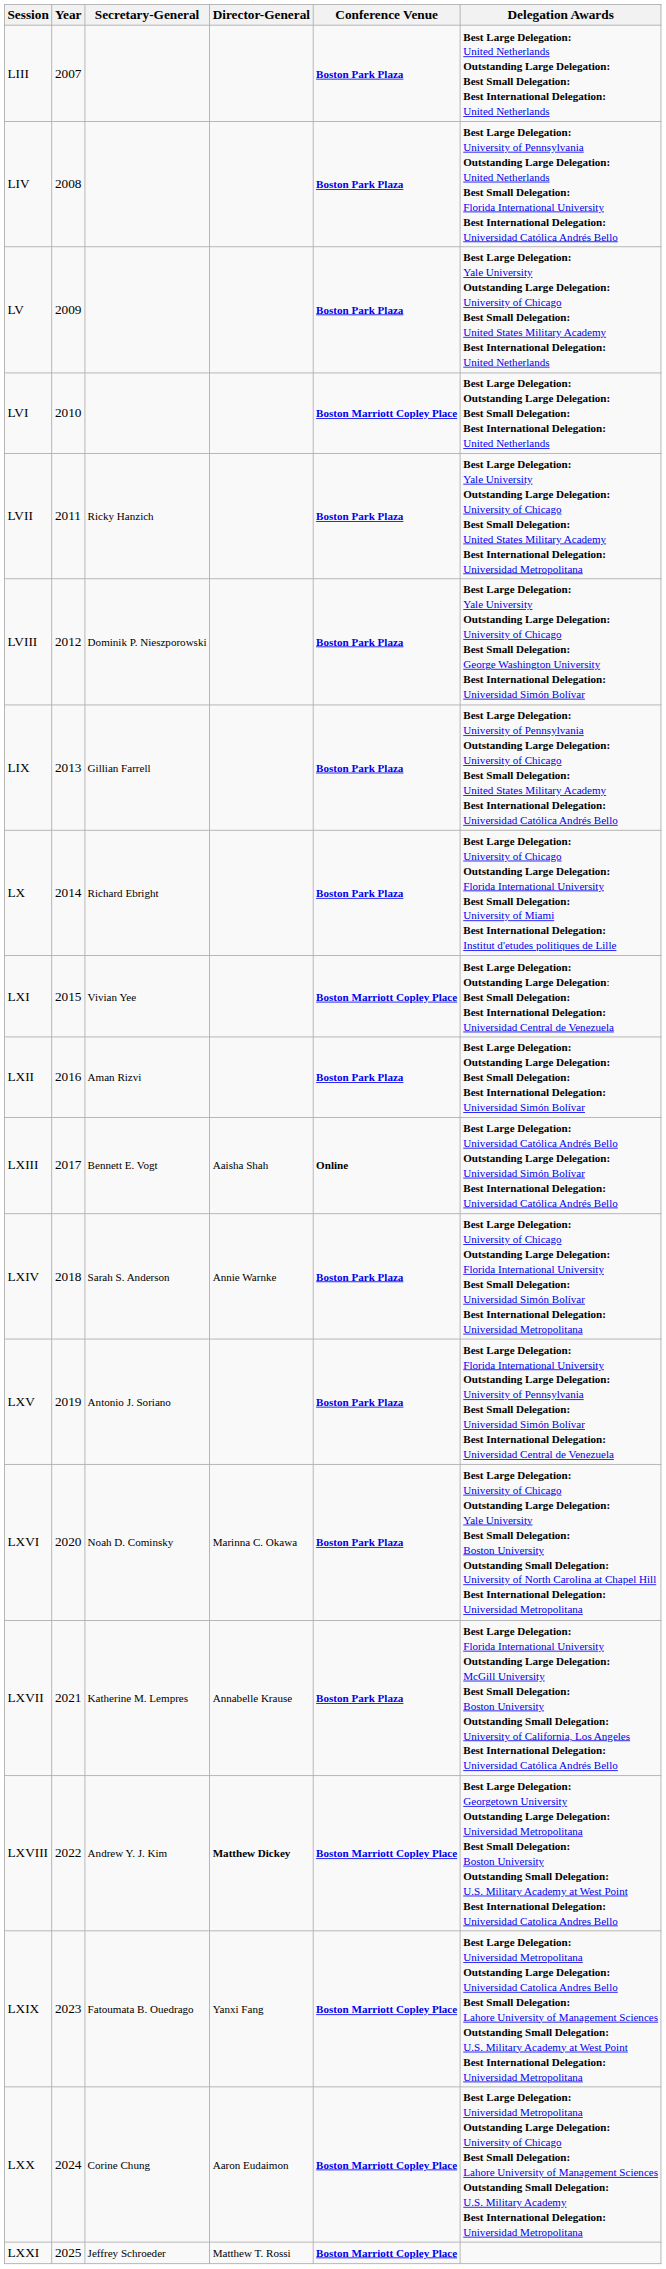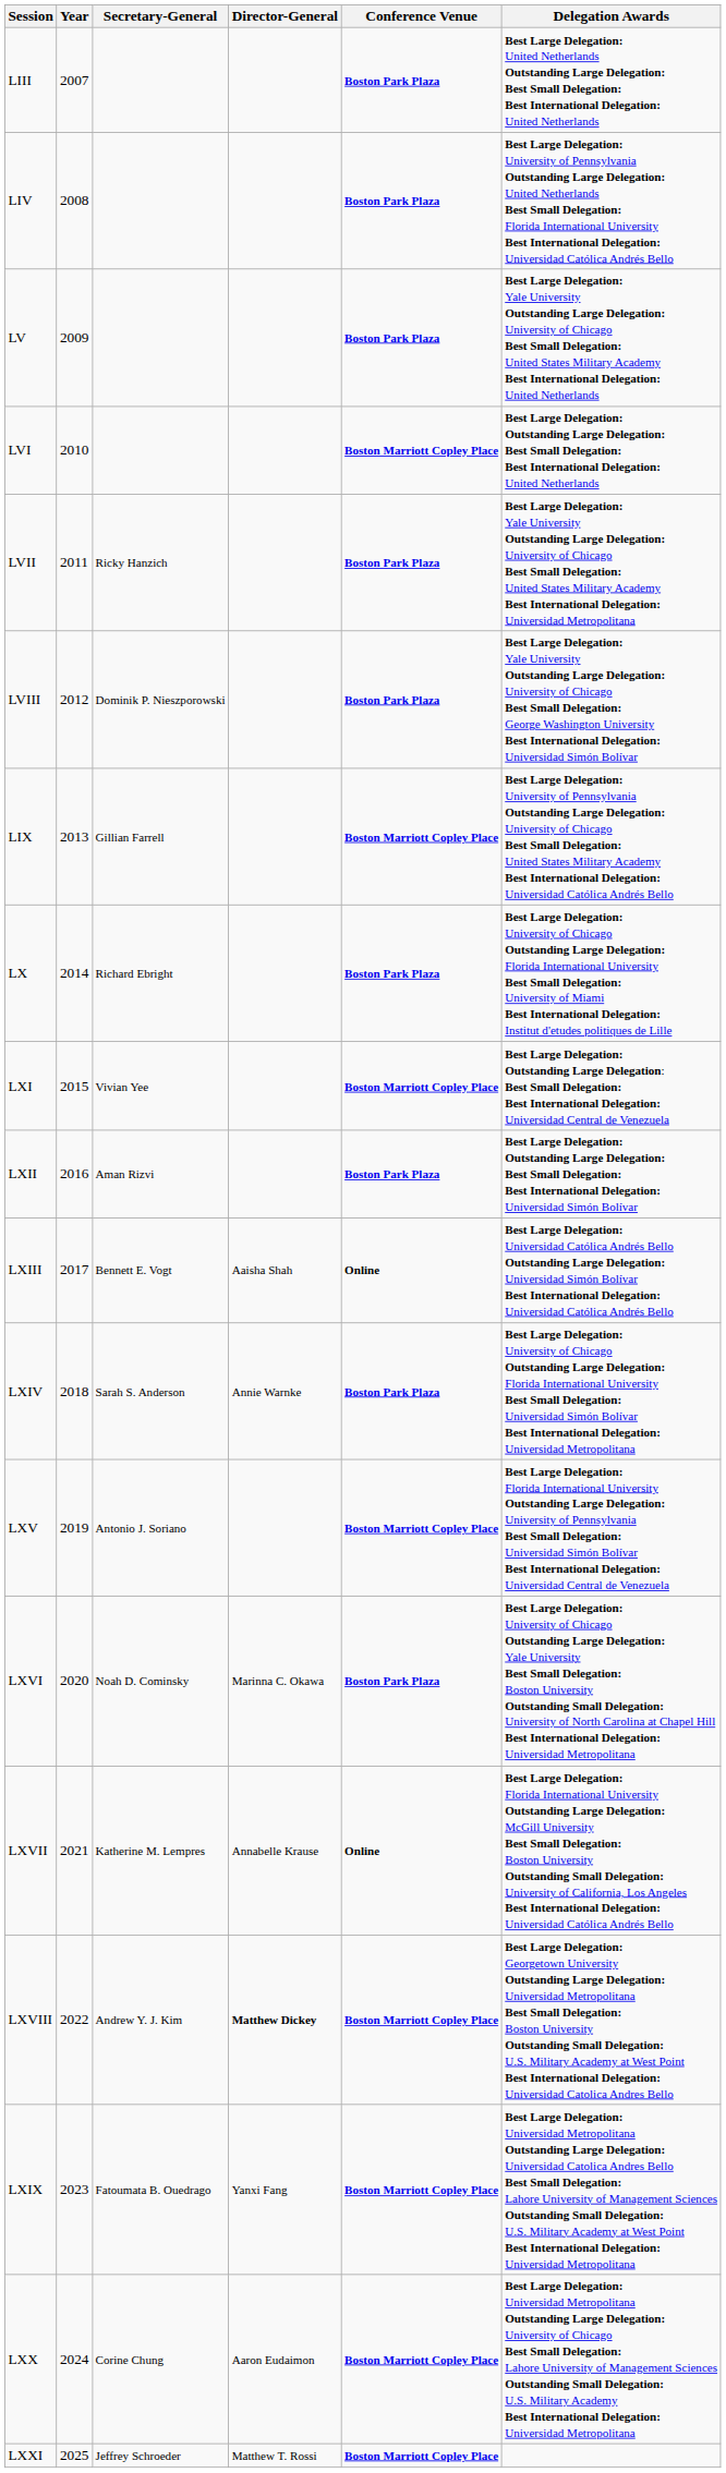LIX | Conference Venue: Boston Park Plaza -> Boston Marriott Copley Place
LXV | Conference Venue: Boston Park Plaza -> Boston Marriott Copley Place
LXVII | Conference Venue: Boston Park Plaza -> Online
